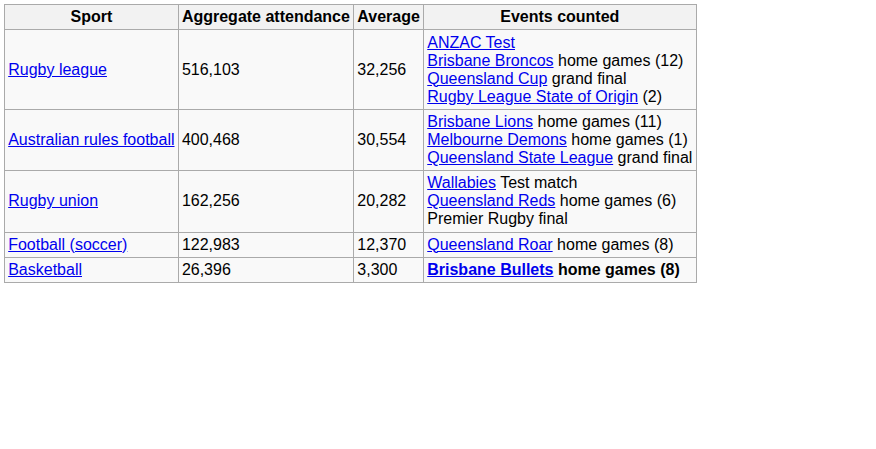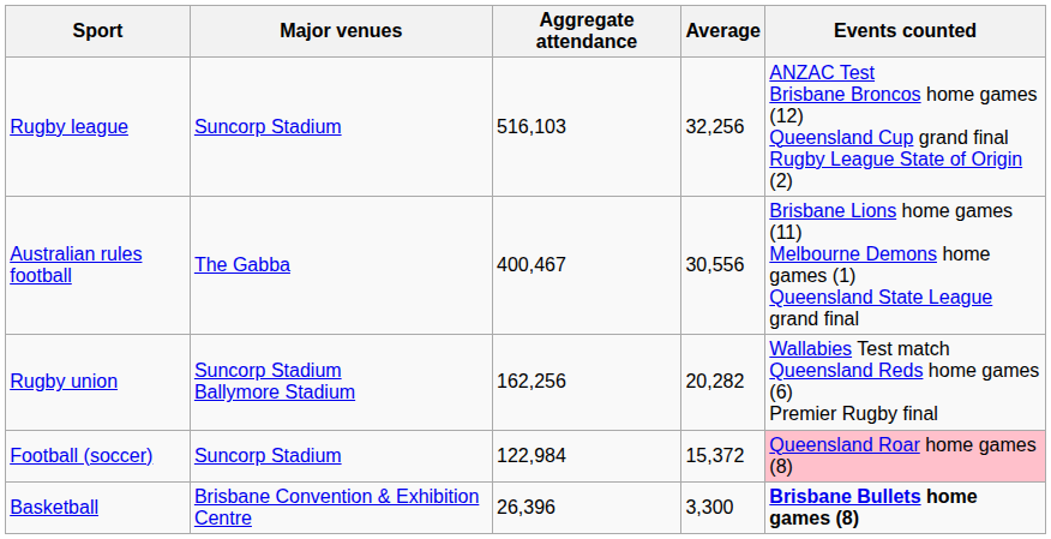+ column: Major venues | Suncorp Stadium | The Gabba | Suncorp Stadium Ballymore Stadium | Suncorp Stadium | Brisbane Convention & Exhibition Centre
Australian rules football | Aggregate attendance: 400,468 -> 400,467
Australian rules football | Average: 30,554 -> 30,556
Football (soccer) | Aggregate attendance: 122,983 -> 122,984
Football (soccer) | Average: 12,370 -> 15,372
Football (soccer) | Events counted: no background -> pink background
